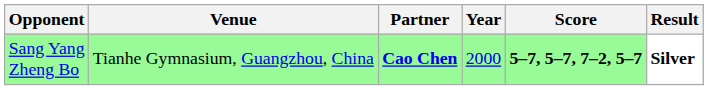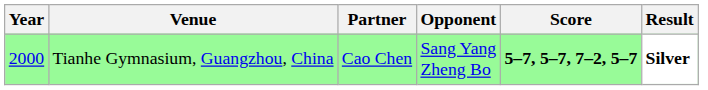columns swapped: Year <-> Opponent
Tianhe Gymnasium, Guangzhou, China | Partner: bold -> normal
